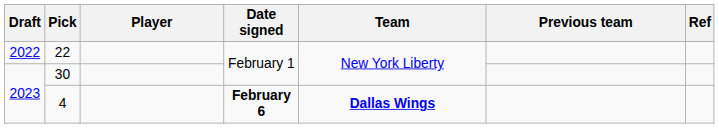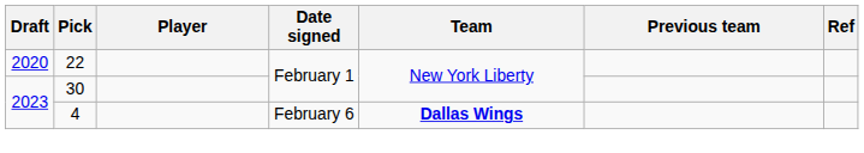22 | Draft: 2022 -> 2020
4 | Date signed: bold -> normal
